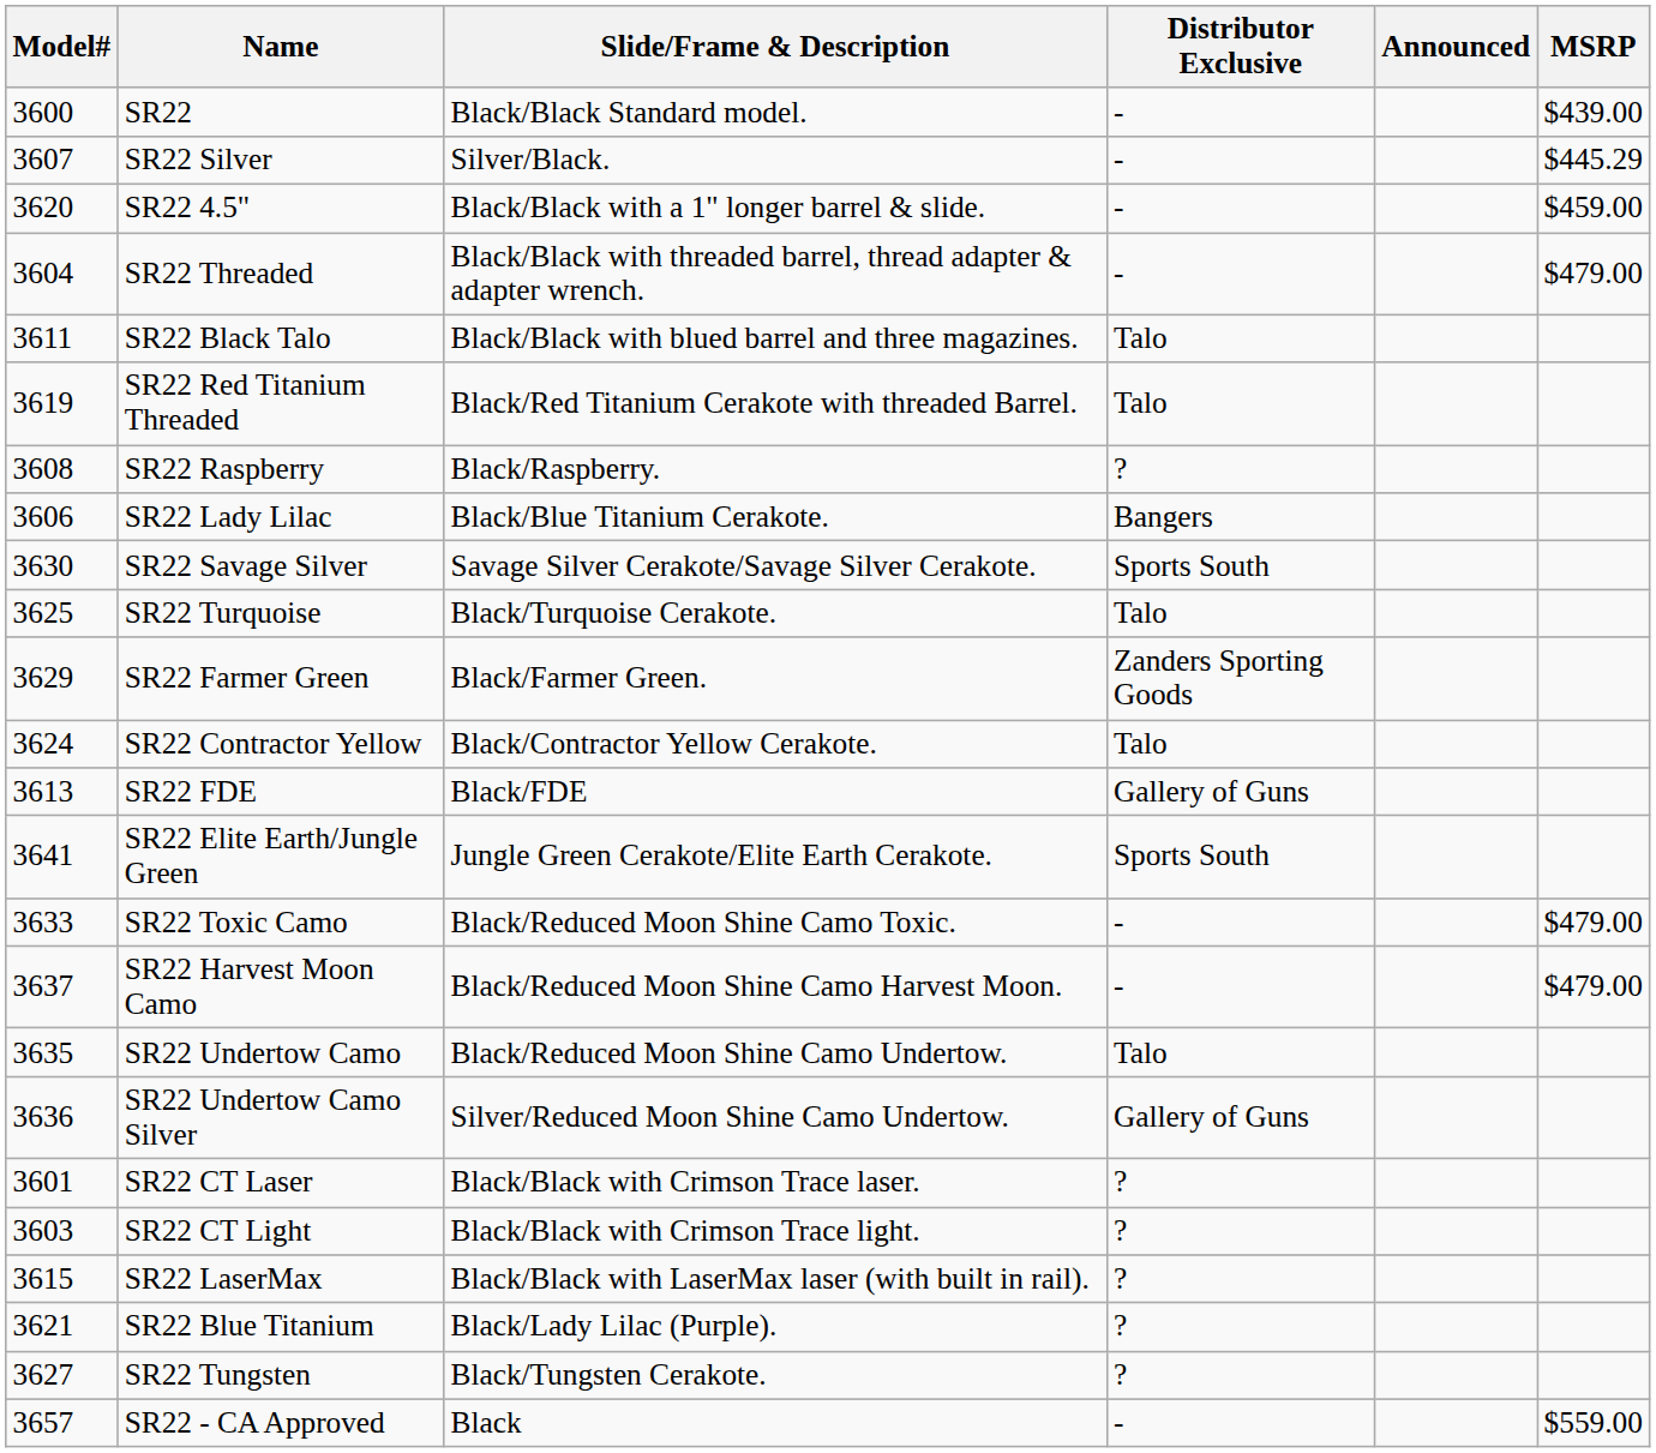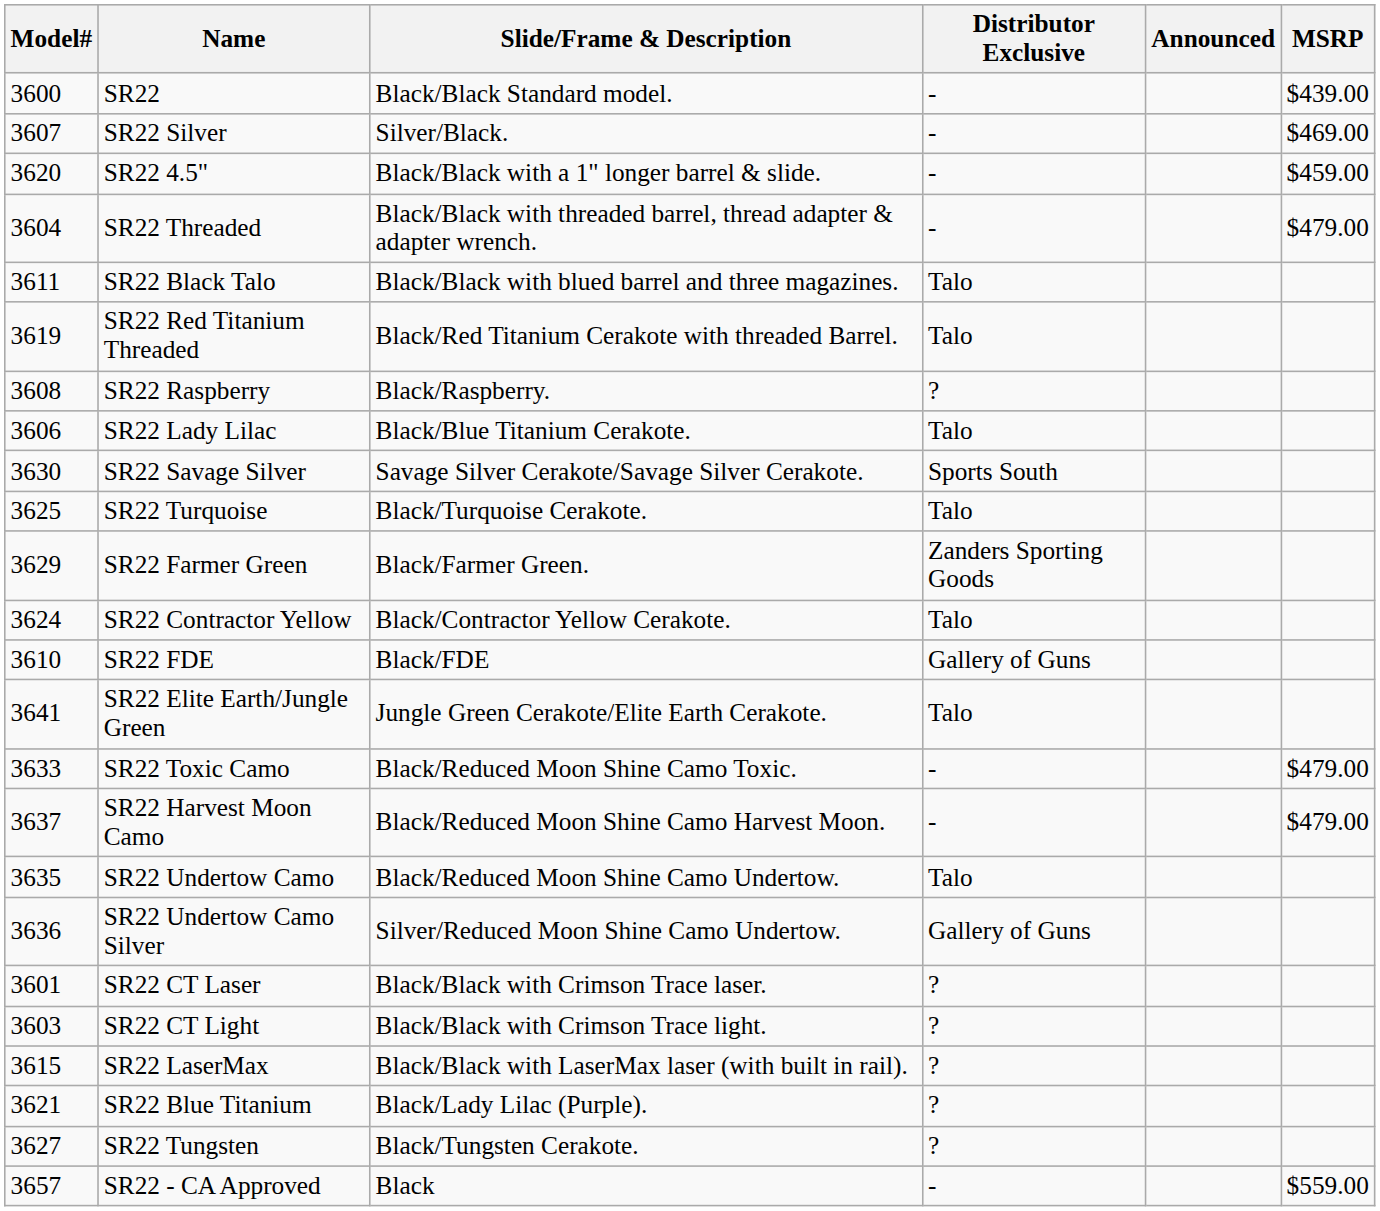SR22 Silver | MSRP: $445.29 -> $469.00
SR22 Lady Lilac | Distributor Exclusive: Bangers -> Talo
SR22 FDE | Model#: 3613 -> 3610
SR22 Elite Earth/Jungle Green | Distributor Exclusive: Sports South -> Talo
